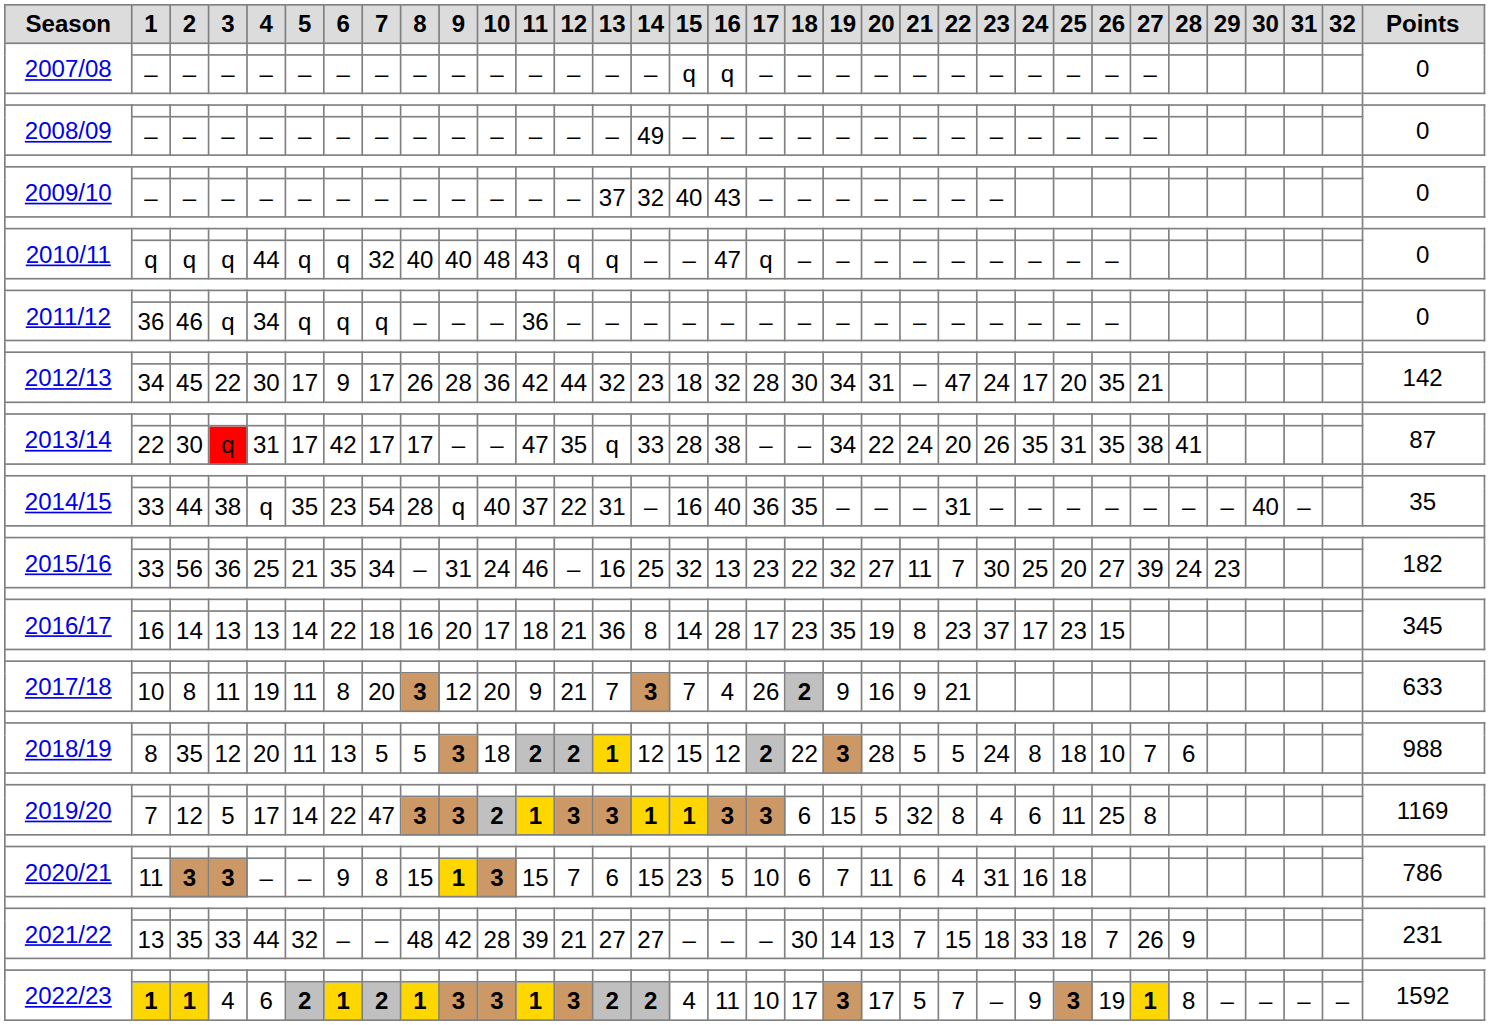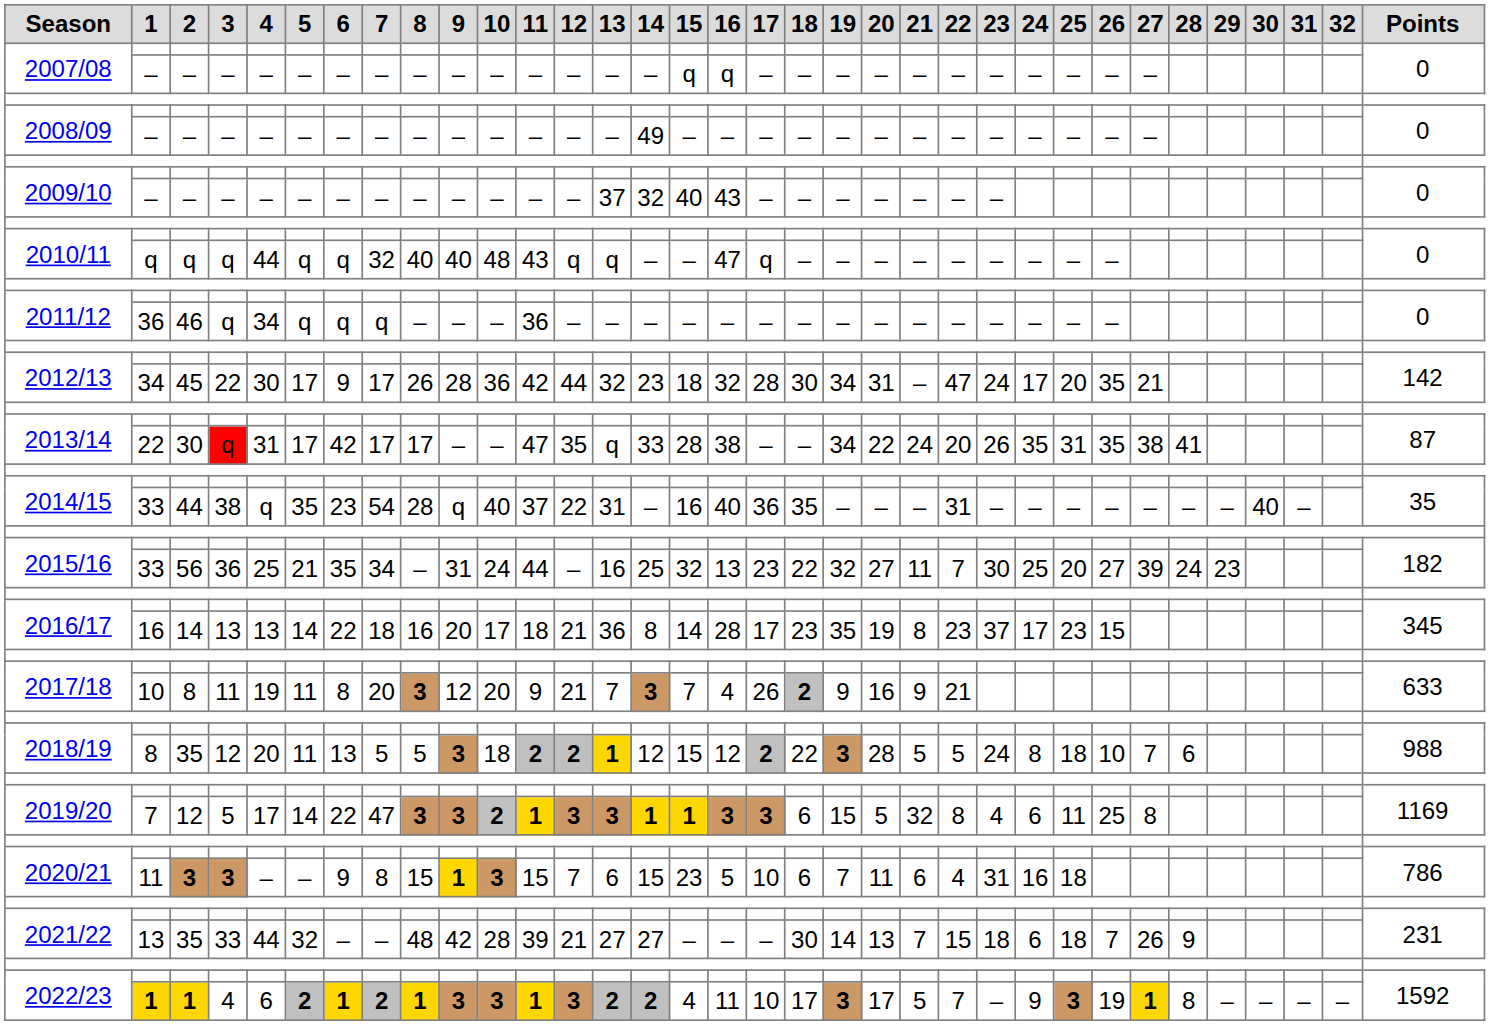2015/16 / 33 | 11: 46 -> 44
2021/22 / 13 | 24: 33 -> 6
